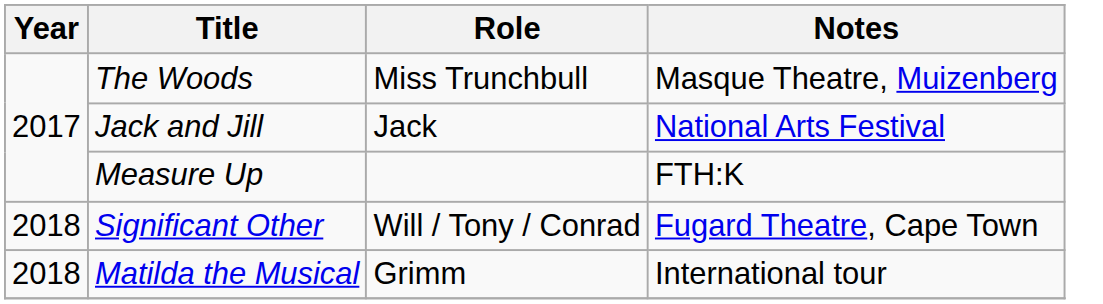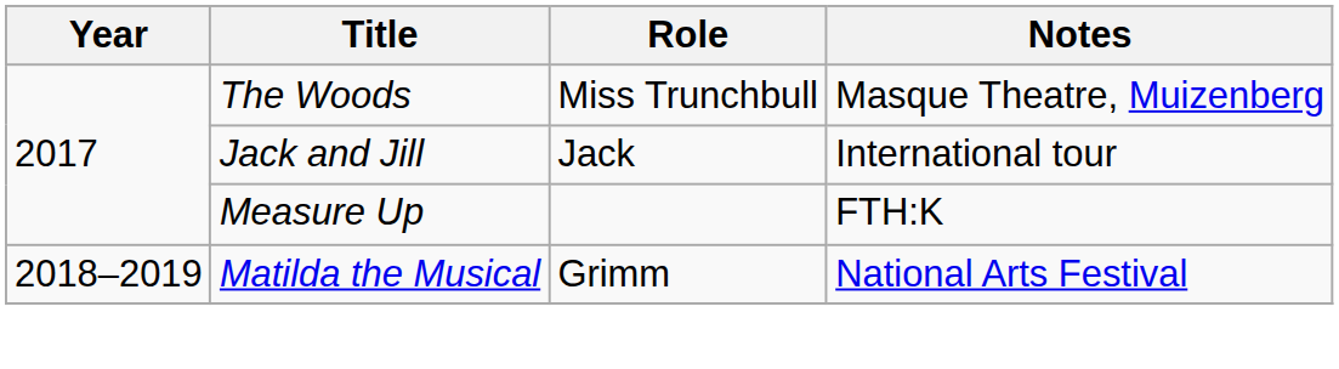Jack and Jill | Notes: National Arts Festival -> International tour
- row: 2018 | Significant Other | Will / Tony / Conrad | Fugard Theatre, Cape Town
Matilda the Musical | Year: 2018 -> 2018–2019
Matilda the Musical | Notes: International tour -> National Arts Festival
